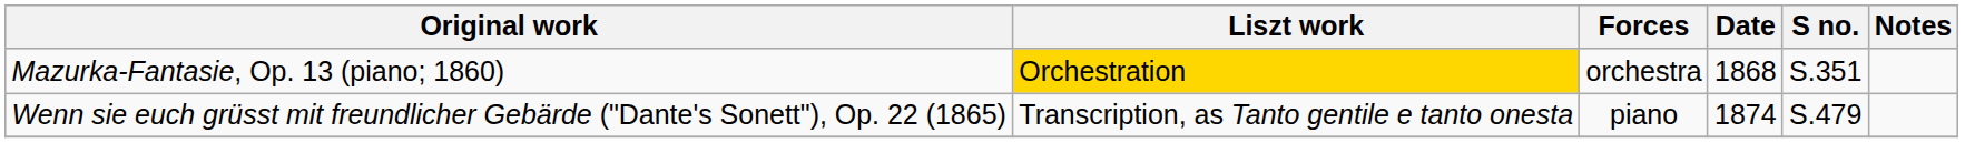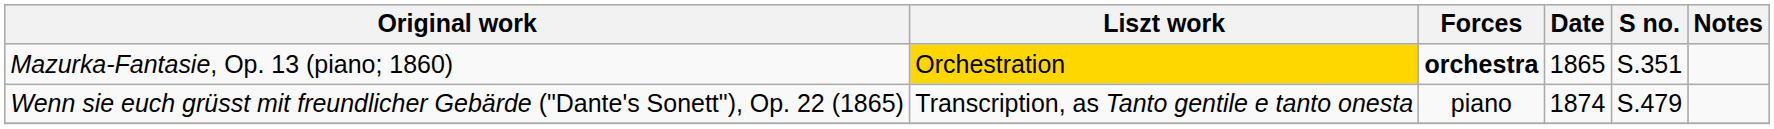Mazurka-Fantasie, Op. 13 (piano; 1860) | Forces: normal -> bold
Mazurka-Fantasie, Op. 13 (piano; 1860) | Date: 1868 -> 1865
